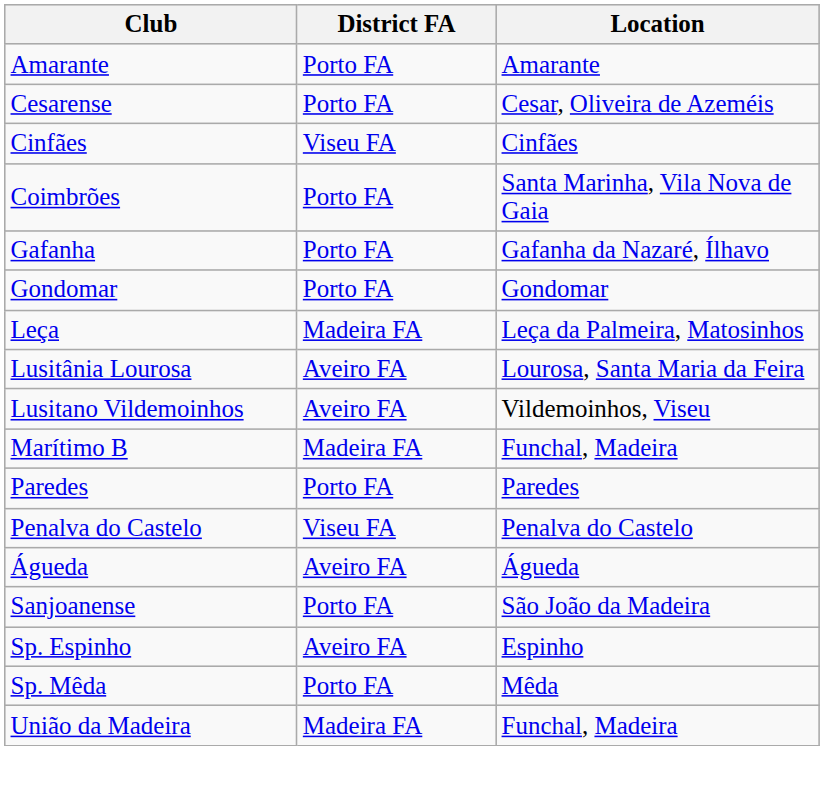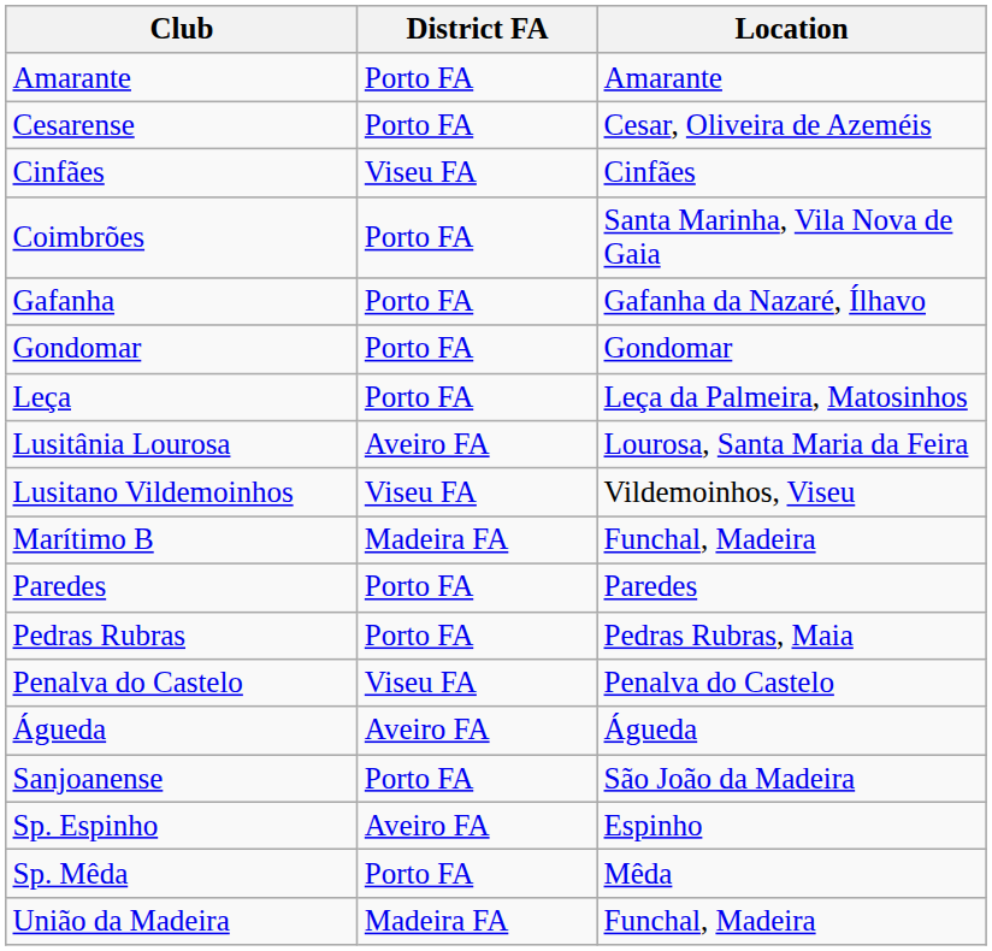Leça | District FA: Madeira FA -> Porto FA
Lusitano Vildemoinhos | District FA: Aveiro FA -> Viseu FA
+ row: Pedras Rubras | Porto FA | Pedras Rubras, Maia
